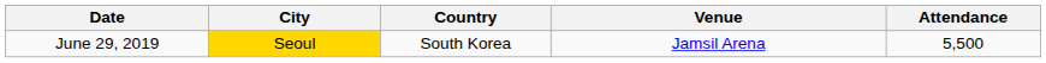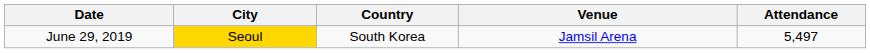June 29, 2019 | Attendance: 5,500 -> 5,497
